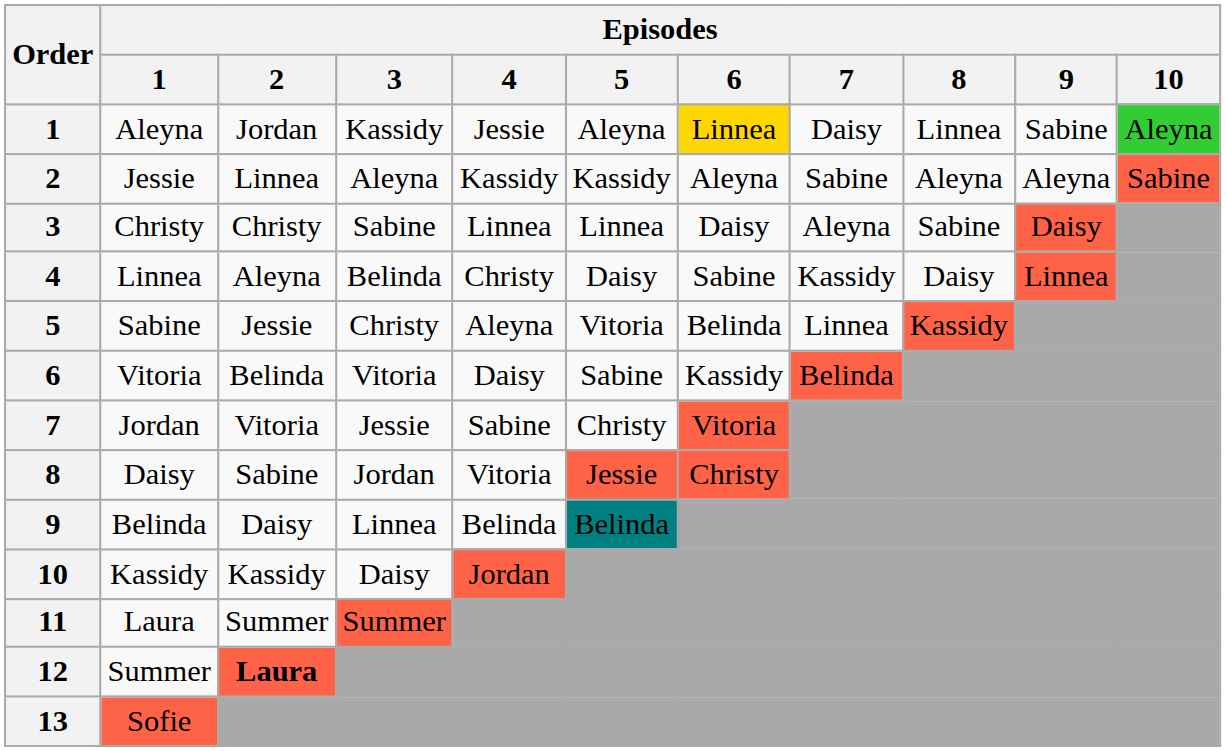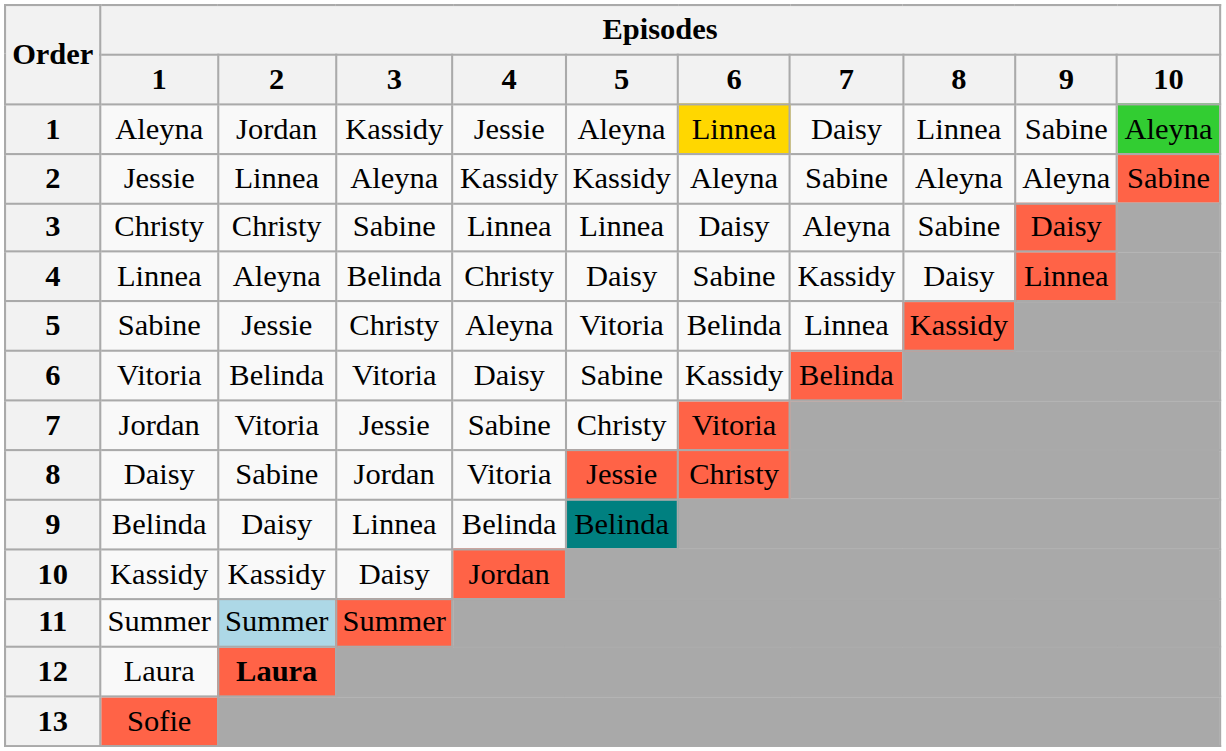11 | Episodes / 1: Laura -> Summer
11 | Episodes / 2: no background -> lightblue background
12 | Episodes / 1: Summer -> Laura
